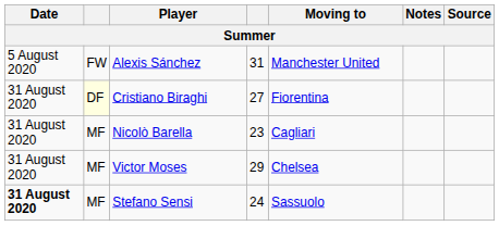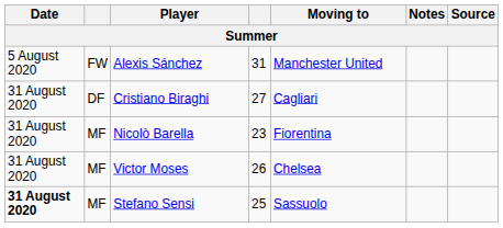Cristiano Biraghi | column 2: lightyellow background -> no background
Cristiano Biraghi | Moving to: Fiorentina -> Cagliari
Nicolò Barella | Moving to: Cagliari -> Fiorentina
Victor Moses | column 4: 29 -> 26
Stefano Sensi | column 4: 24 -> 25
